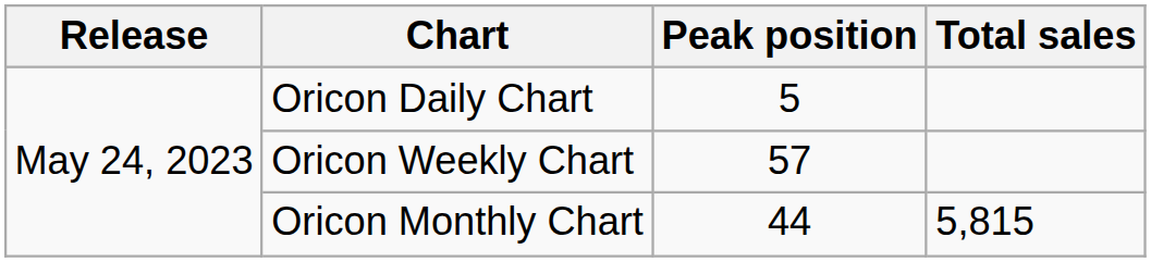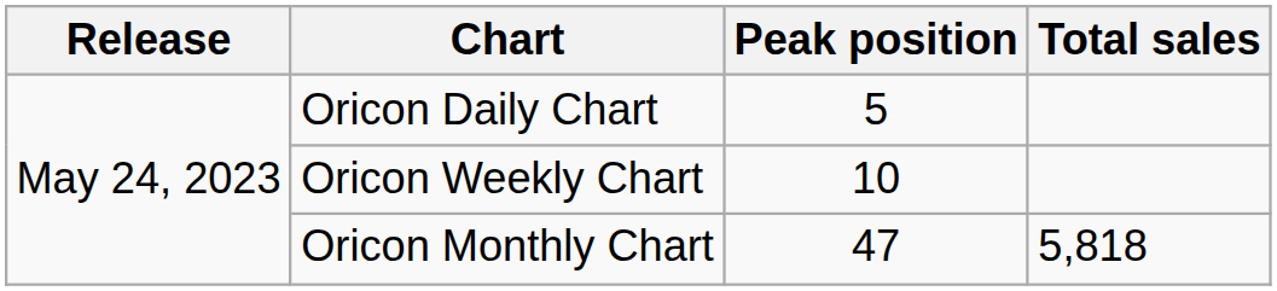Oricon Weekly Chart | Peak position: 57 -> 10
Oricon Monthly Chart | Peak position: 44 -> 47
Oricon Monthly Chart | Total sales: 5,815 -> 5,818
